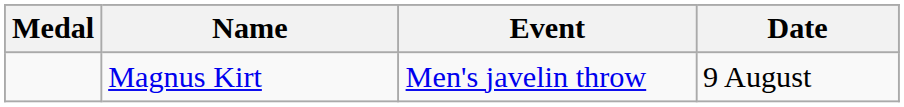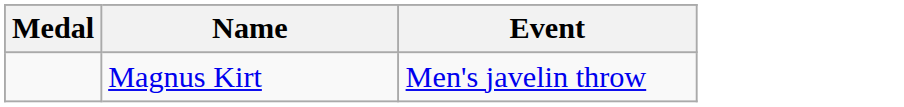- column: Date | 9 August
